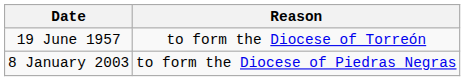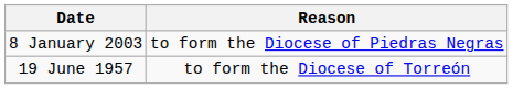rows swapped: 19 June 1957 <-> 8 January 2003
